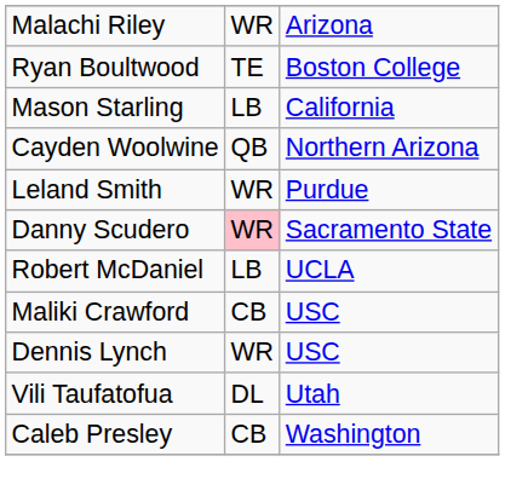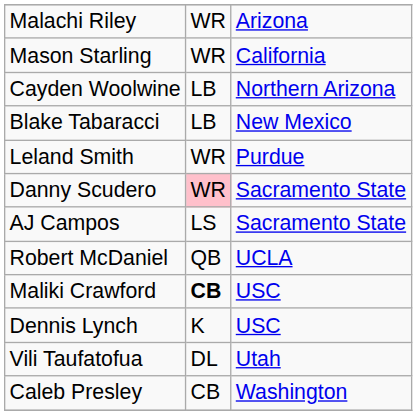- row: Ryan Boultwood | TE | Boston College
Mason Starling | column 2: LB -> WR
Cayden Woolwine | column 2: QB -> LB
+ row: Blake Tabaracci | LB | New Mexico
+ row: AJ Campos | LS | Sacramento State
Robert McDaniel | column 2: LB -> QB
Maliki Crawford | column 2: normal -> bold
Dennis Lynch | column 2: WR -> K
